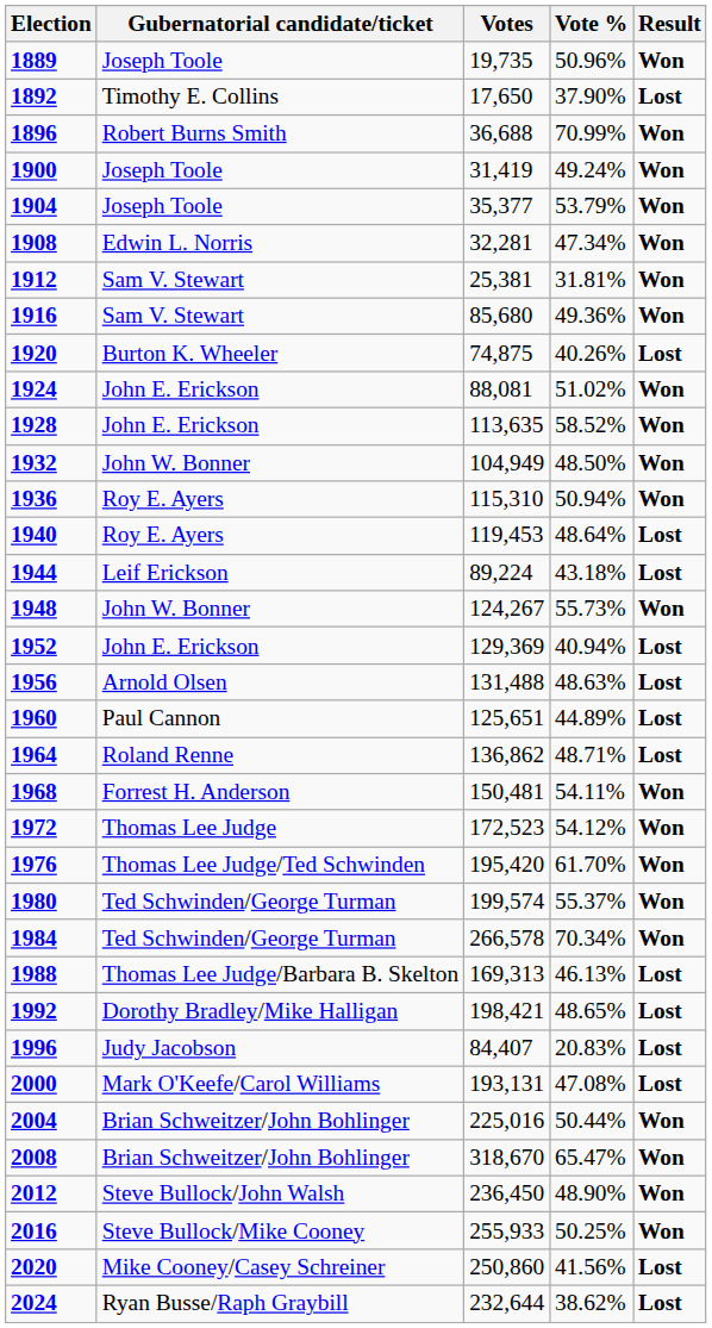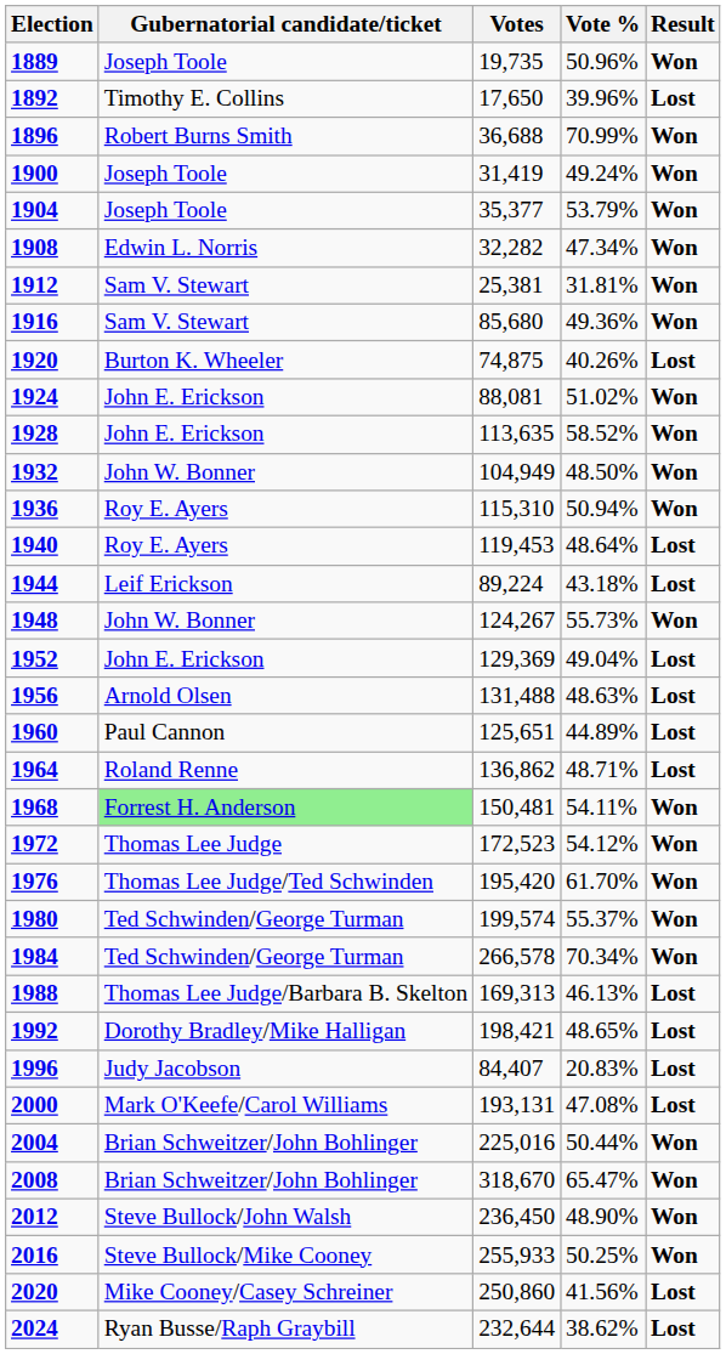1892 | Vote %: 37.90% -> 39.96%
1908 | Votes: 32,281 -> 32,282
1952 | Vote %: 40.94% -> 49.04%
1968 | Gubernatorial candidate/ticket: no background -> lightgreen background
